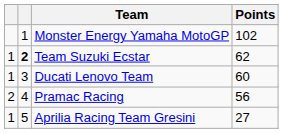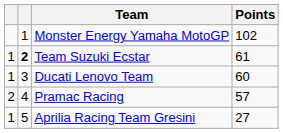Team Suzuki Ecstar | Points: 62 -> 61
Pramac Racing | Points: 56 -> 57
